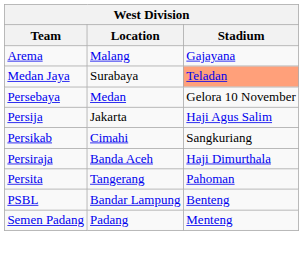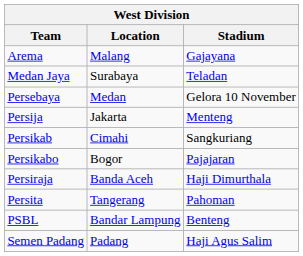Medan Jaya | Stadium: lightsalmon background -> no background
Persija | Stadium: Haji Agus Salim -> Menteng
+ row: Persikabo | Bogor | Pajajaran
Semen Padang | Stadium: Menteng -> Haji Agus Salim
